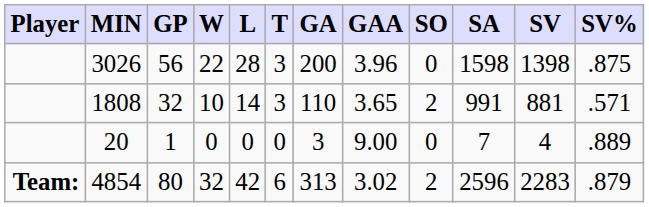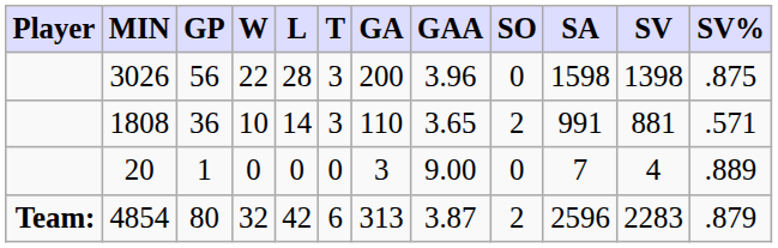1808 | GP: 32 -> 36
4854 | GAA: 3.02 -> 3.87
